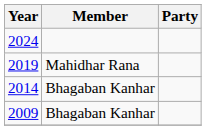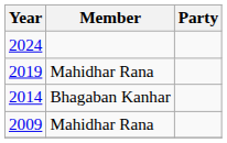2009 | Member: Bhagaban Kanhar -> Mahidhar Rana
